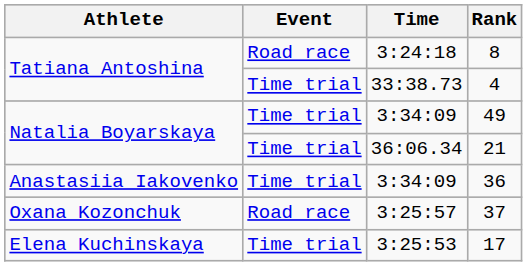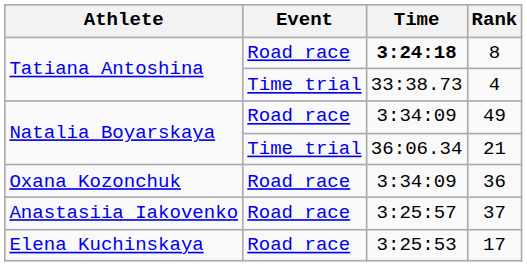8 | Time: normal -> bold
49 | Event: Time trial -> Road race
36 | Athlete: Anastasiia Iakovenko -> Oxana Kozonchuk
36 | Event: Time trial -> Road race
37 | Athlete: Oxana Kozonchuk -> Anastasiia Iakovenko
17 | Event: Time trial -> Road race
